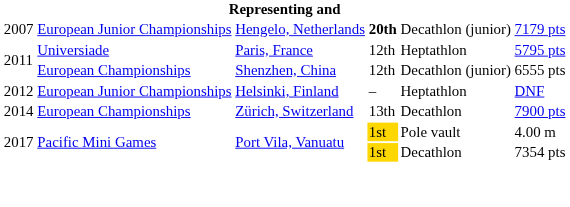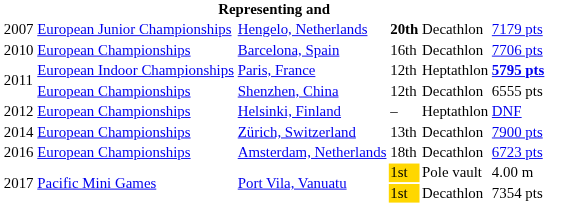Hengelo, Netherlands | column 5: Decathlon (junior) -> Decathlon
+ row: 2010 | European Championships | Barcelona, Spain | 16th | Decathlon | 7706 pts
Paris, France | column 2: Universiade -> European Indoor Championships
Paris, France | column 6: normal -> bold
Shenzhen, China | column 5: Decathlon (junior) -> Decathlon
Helsinki, Finland | column 2: European Junior Championships -> European Championships
+ row: 2016 | European Championships | Amsterdam, Netherlands | 18th | Decathlon | 6723 pts
